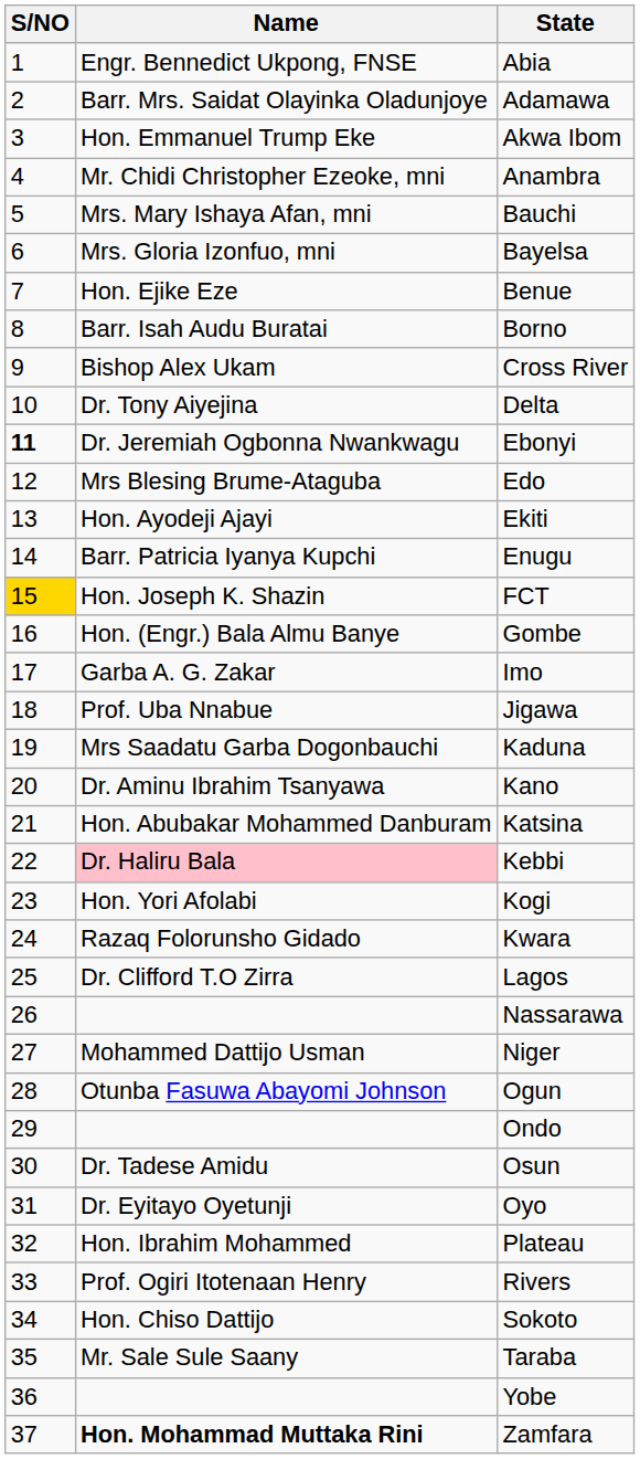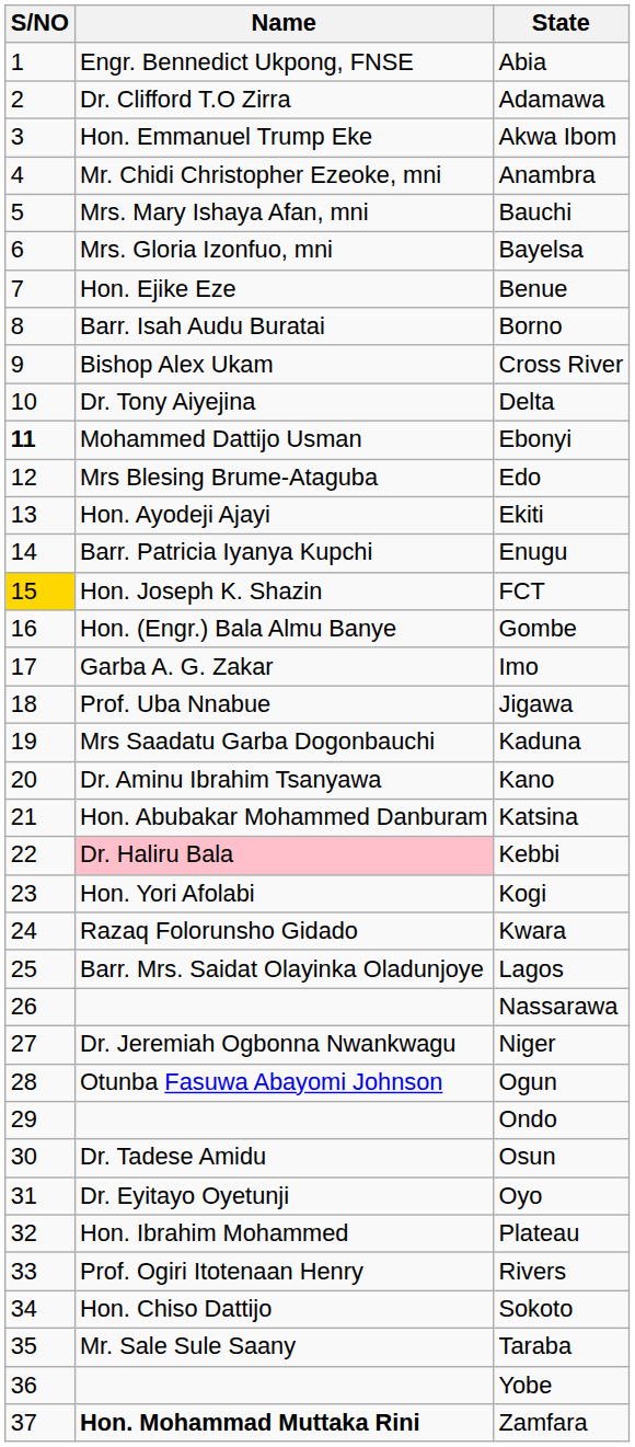Adamawa | Name: Barr. Mrs. Saidat Olayinka Oladunjoye -> Dr. Clifford T.O Zirra
Ebonyi | Name: Dr. Jeremiah Ogbonna Nwankwagu -> Mohammed Dattijo Usman
Lagos | Name: Dr. Clifford T.O Zirra -> Barr. Mrs. Saidat Olayinka Oladunjoye
Niger | Name: Mohammed Dattijo Usman -> Dr. Jeremiah Ogbonna Nwankwagu
